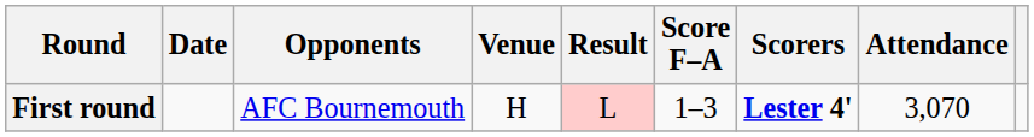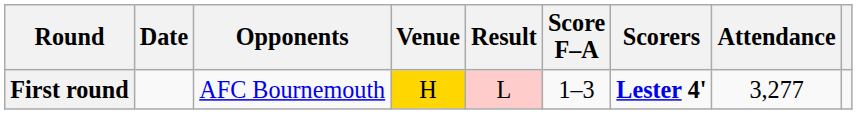First round | Venue: no background -> gold background
First round | Attendance: 3,070 -> 3,277
